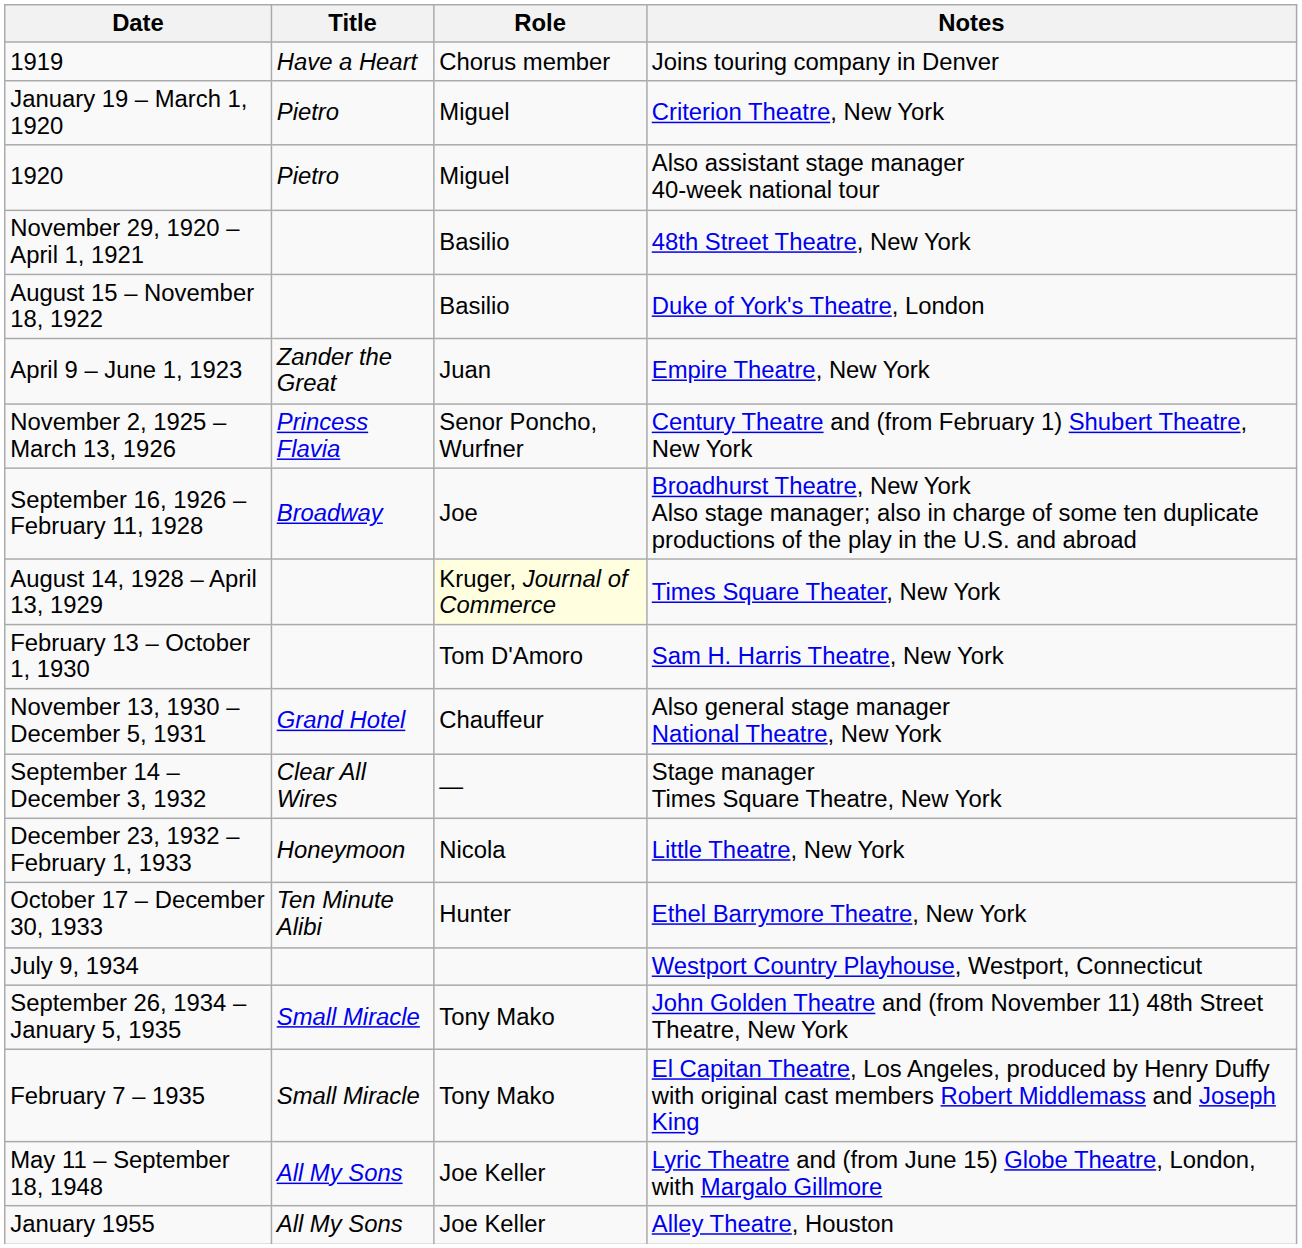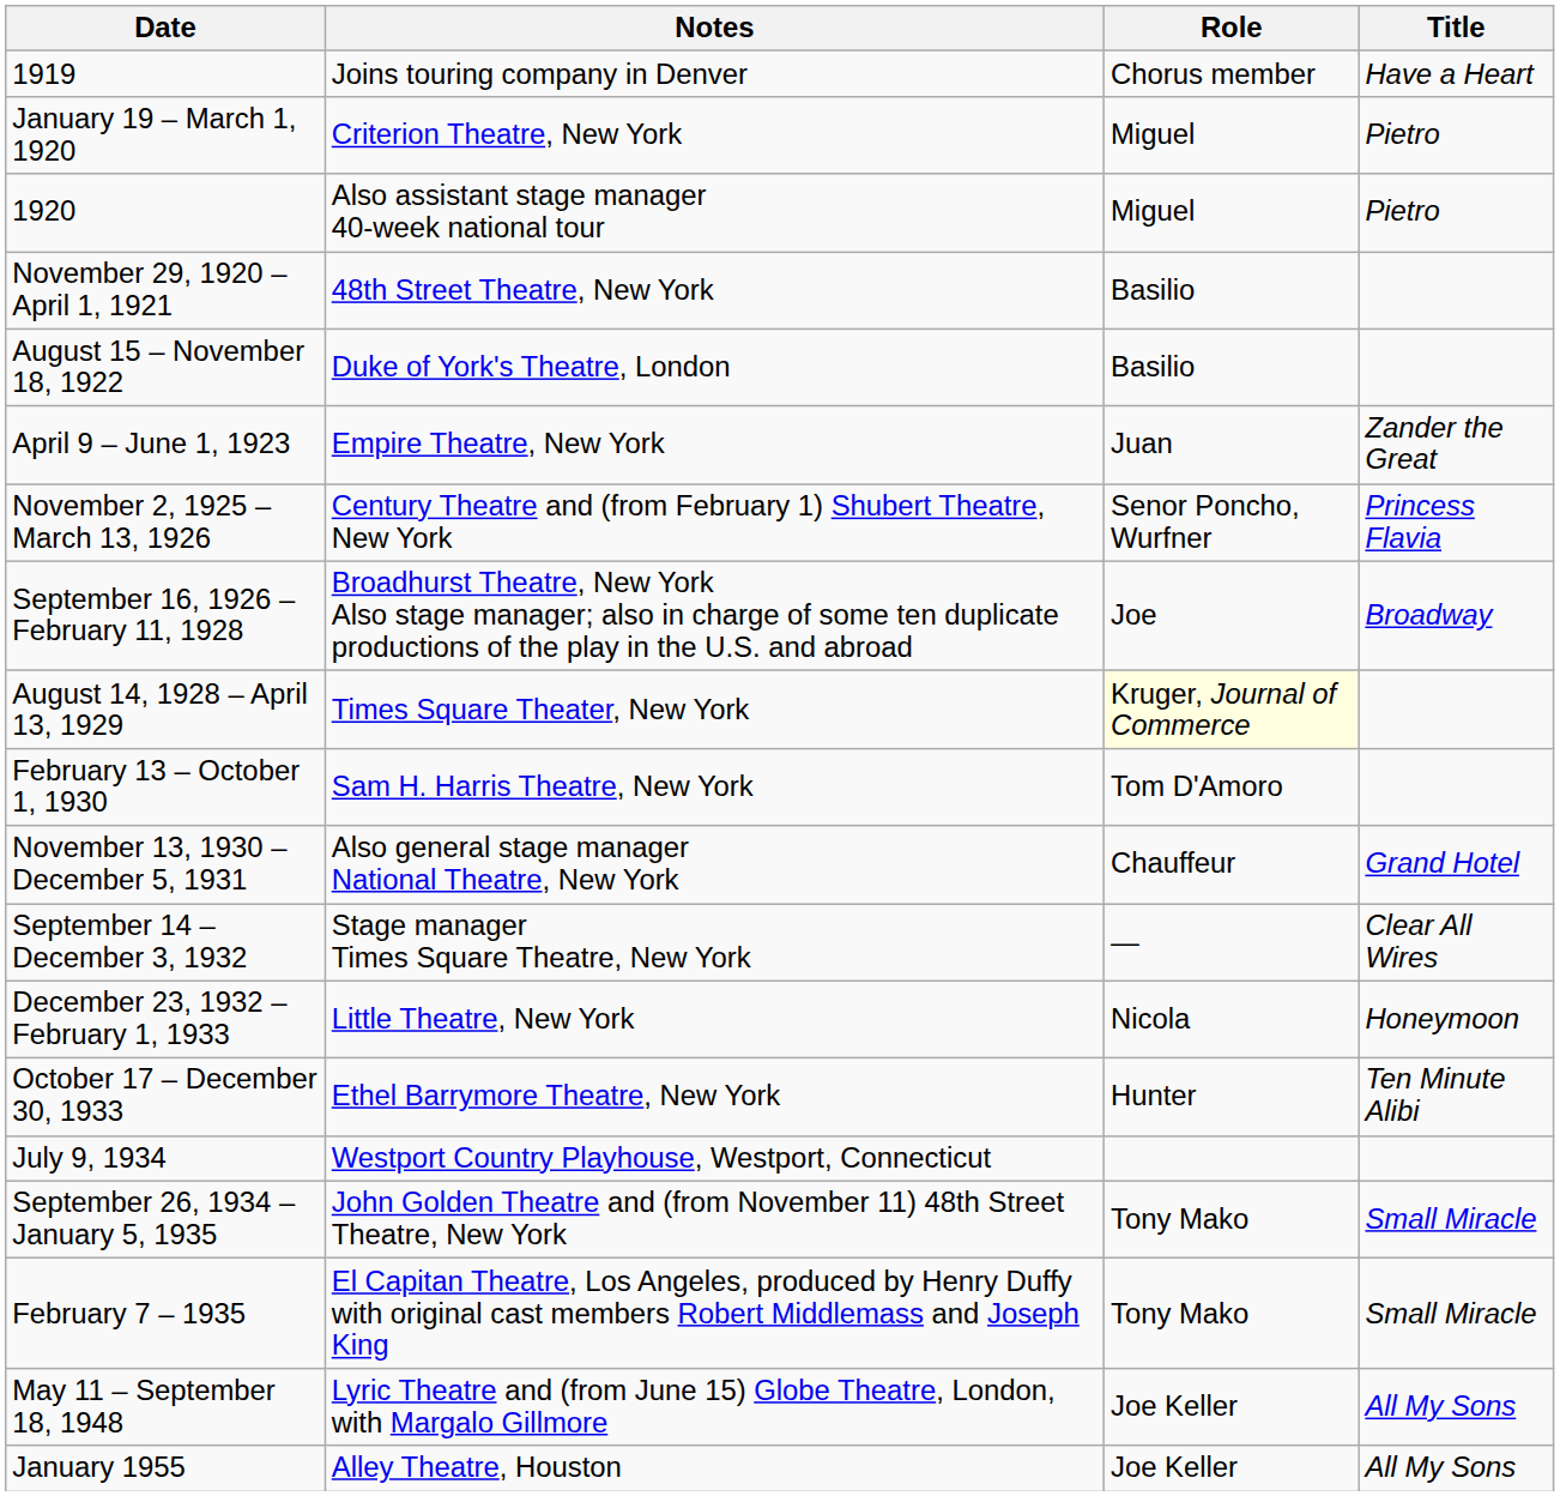columns swapped: Title <-> Notes
